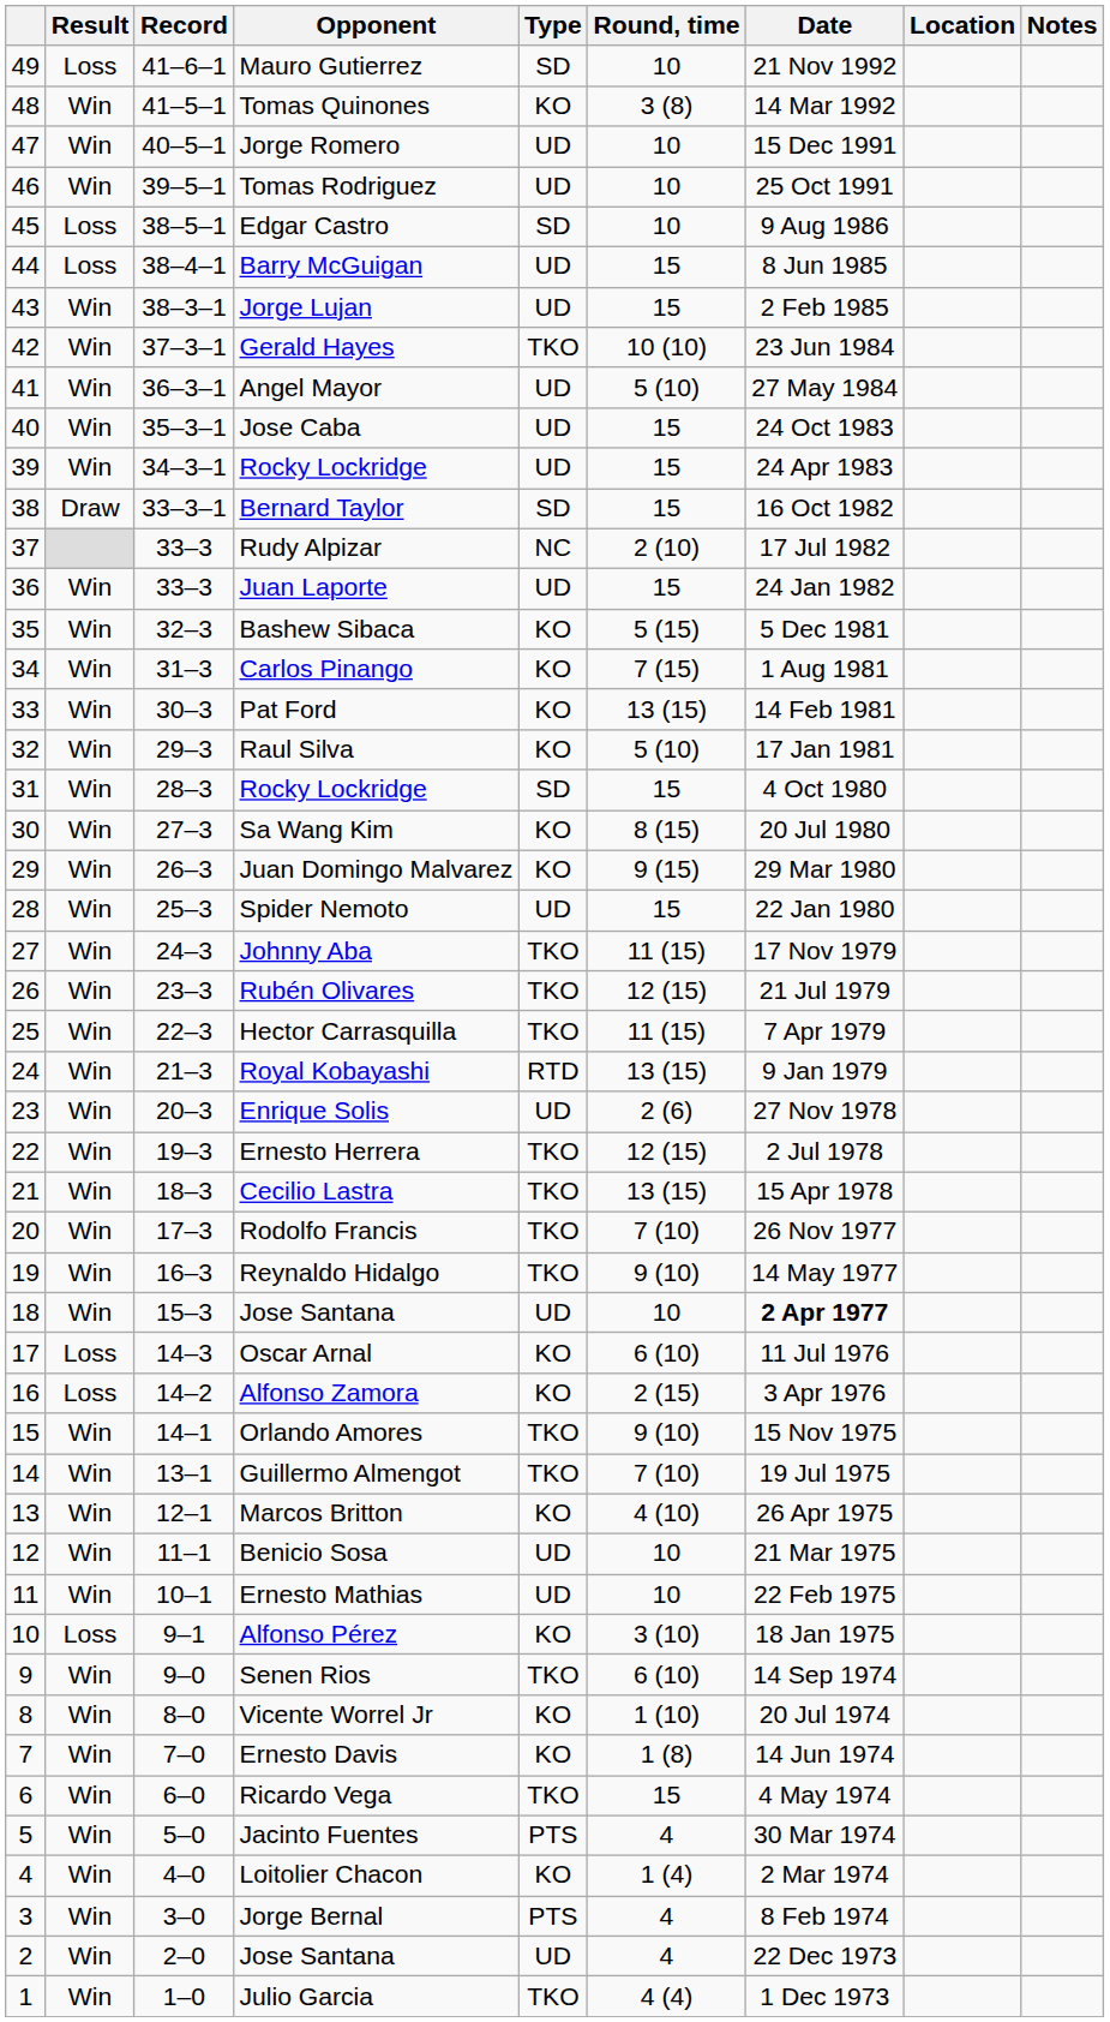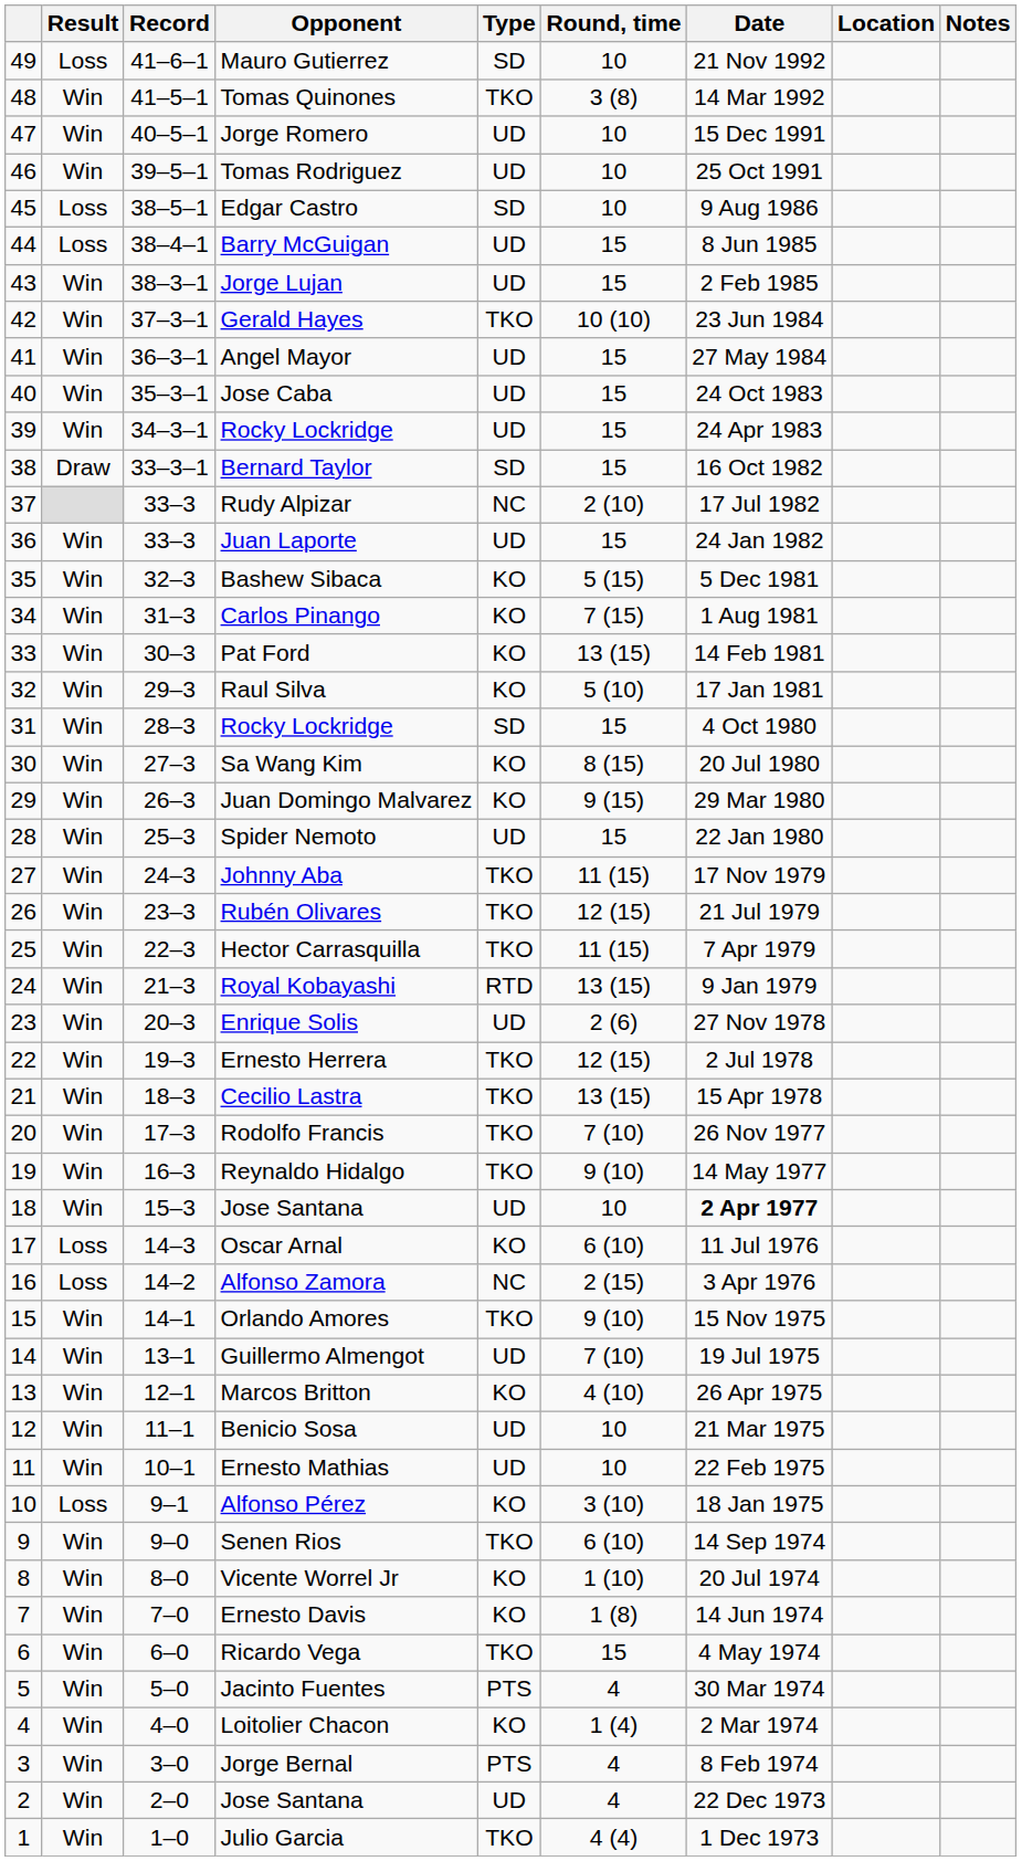Tomas Quinones | Type: KO -> TKO
Angel Mayor | Round, time: 5 (10) -> 15
Alfonso Zamora | Type: KO -> NC
Guillermo Almengot | Type: TKO -> UD
